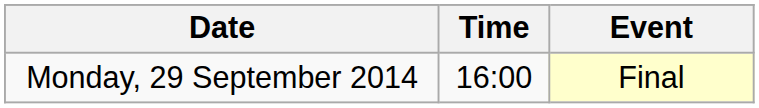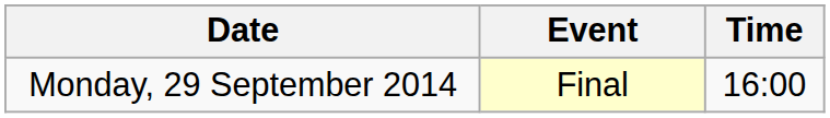columns swapped: Time <-> Event
